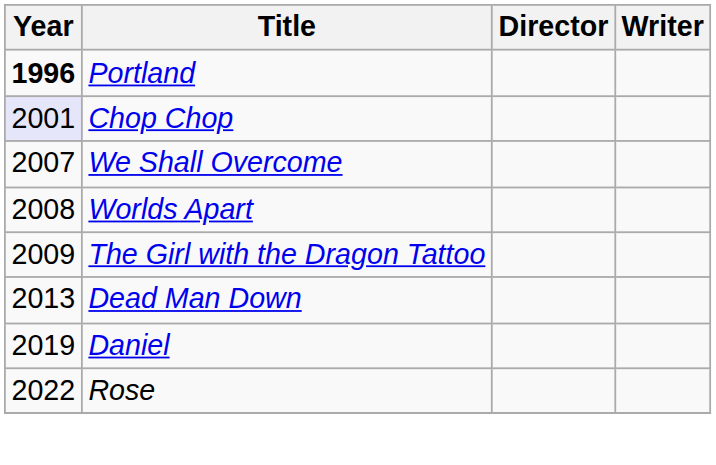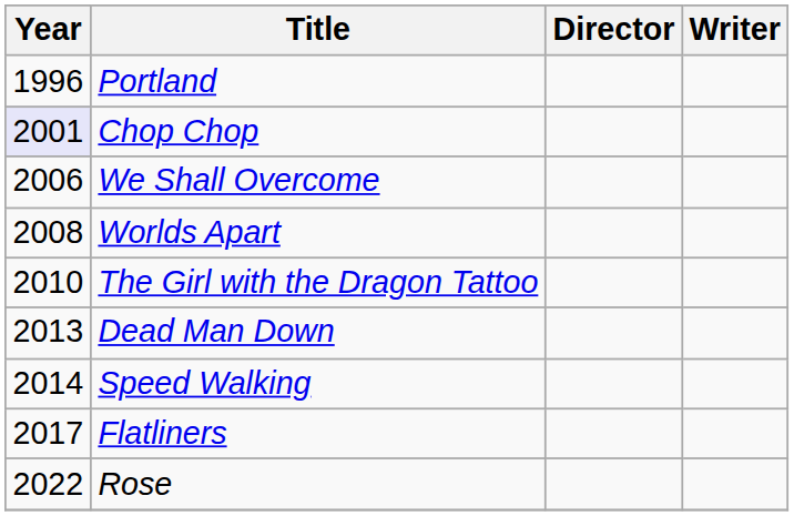Portland | Year: bold -> normal
We Shall Overcome | Year: 2007 -> 2006
The Girl with the Dragon Tattoo | Year: 2009 -> 2010
+ row: 2014 | Speed Walking
+ row: 2017 | Flatliners
- row: 2019 | Daniel
